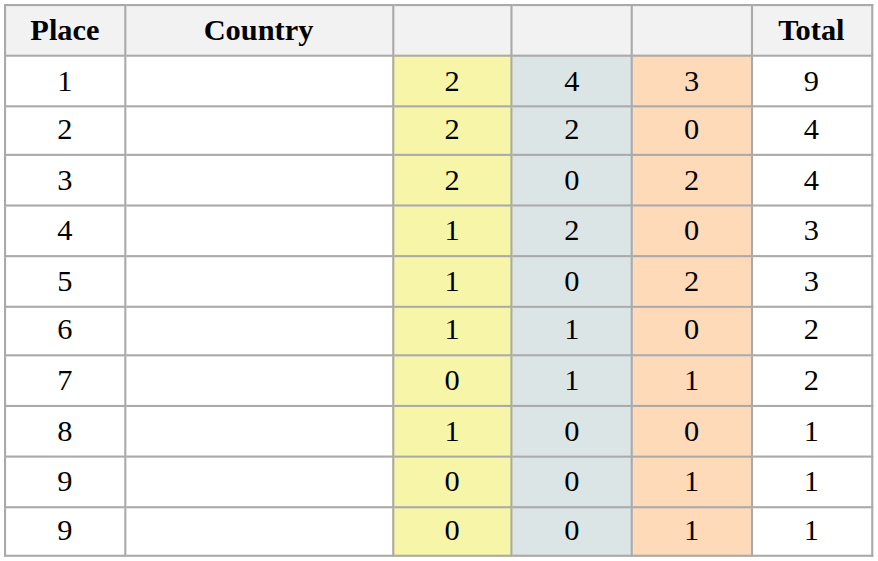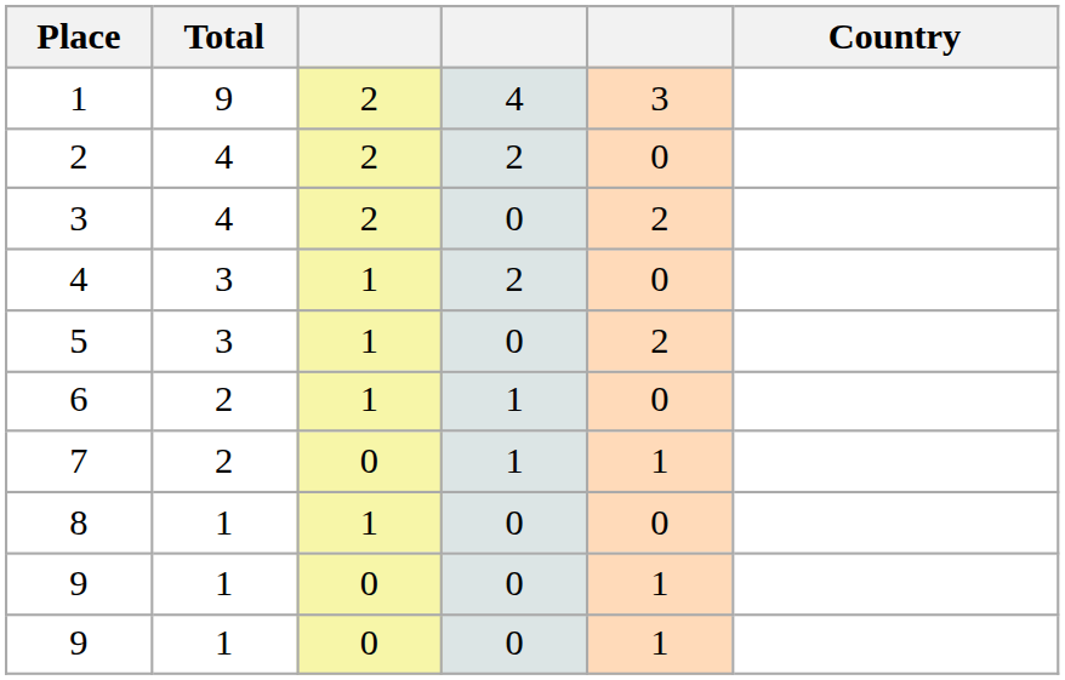columns swapped: Country <-> Total
